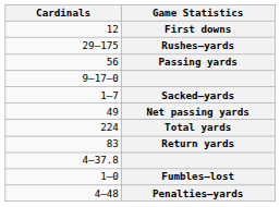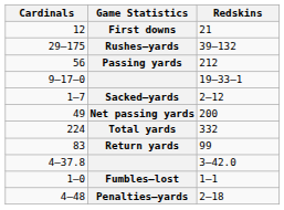+ column: Redskins | 21 | 39–132 | 212 | 19–33–1 | 2–12 | 200 | 332 | 99 | 3–42.0 | 1–1 | 2–18
